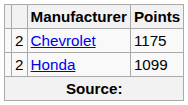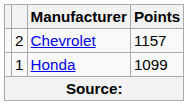Chevrolet | Points: 1175 -> 1157
Honda | column 2: 2 -> 1
